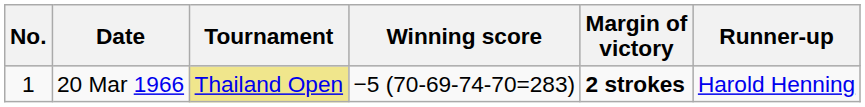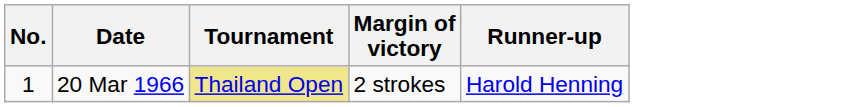- column: Winning score | −5 (70-69-74-70=283)
20 Mar 1966 | Margin of victory: bold -> normal
